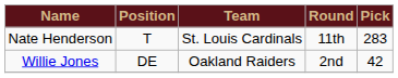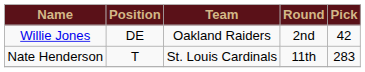rows swapped: Willie Jones <-> Nate Henderson
